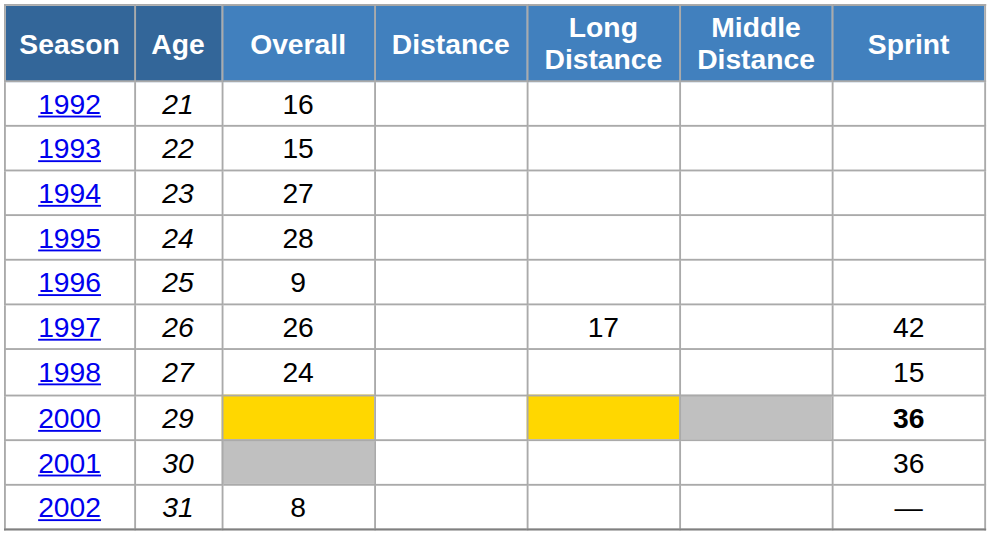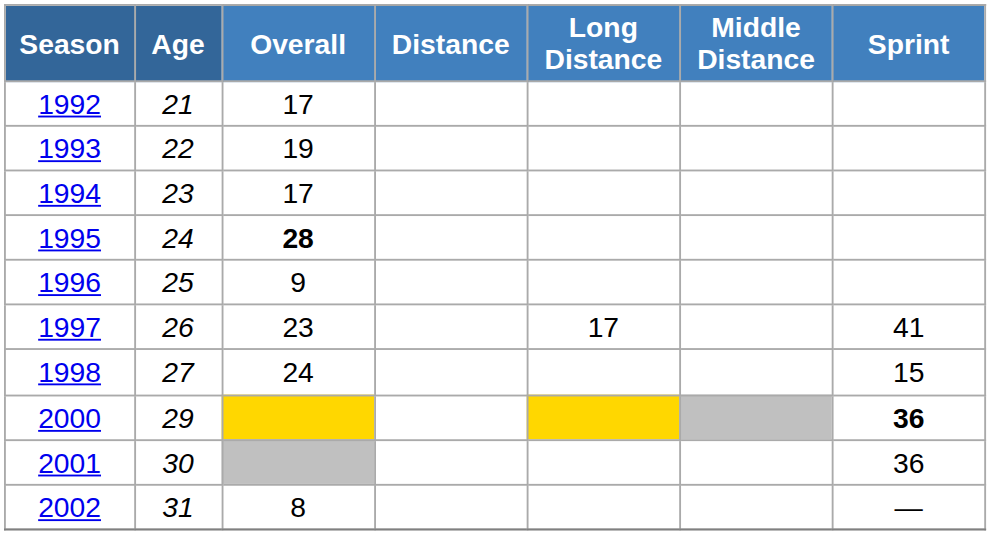1992 | Overall: 16 -> 17
1993 | Overall: 15 -> 19
1994 | Overall: 27 -> 17
1995 | Overall: normal -> bold
1997 | Overall: 26 -> 23
1997 | Sprint: 42 -> 41
